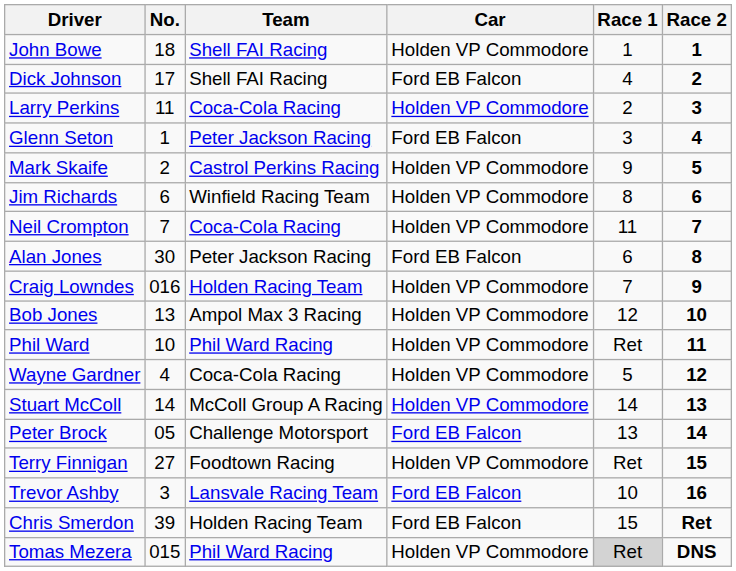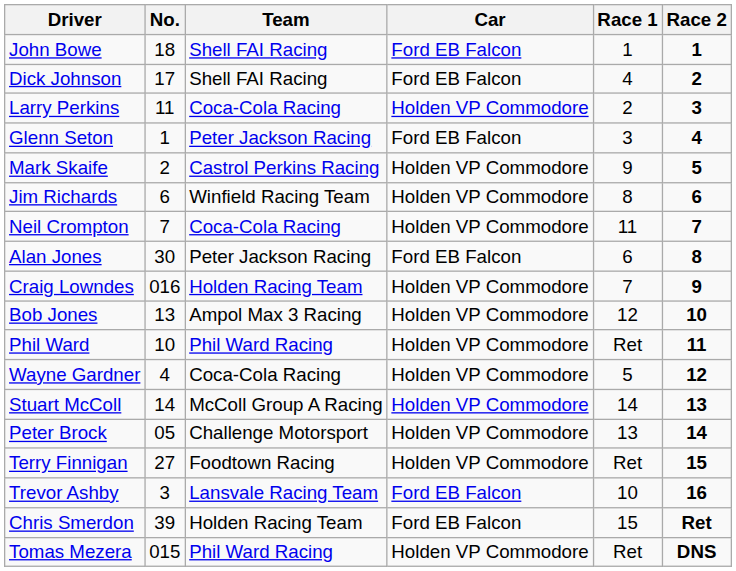John Bowe | Car: Holden VP Commodore -> Ford EB Falcon
Peter Brock | Car: Ford EB Falcon -> Holden VP Commodore
Tomas Mezera | Race 1: lightgrey background -> no background
